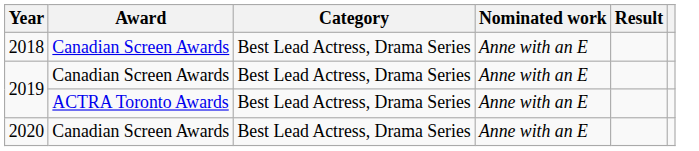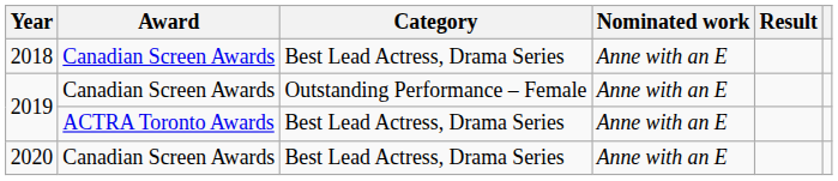2019 / Canadian Screen Awards | Category: Best Lead Actress, Drama Series -> Outstanding Performance – Female
